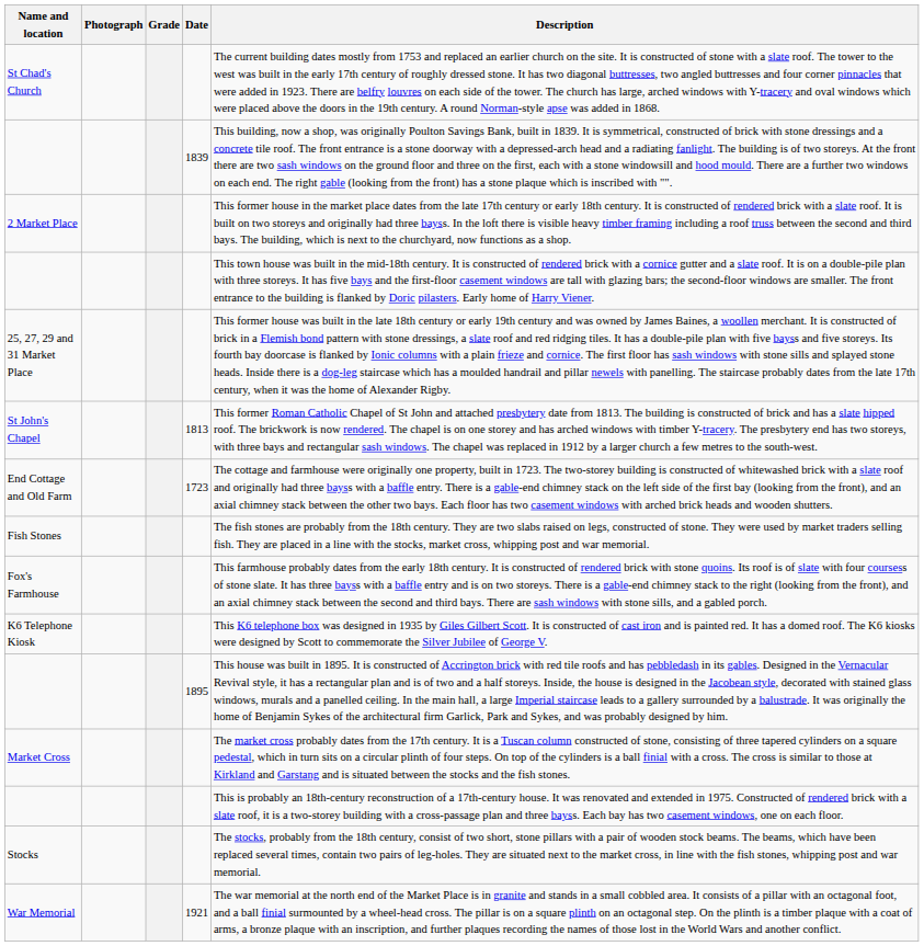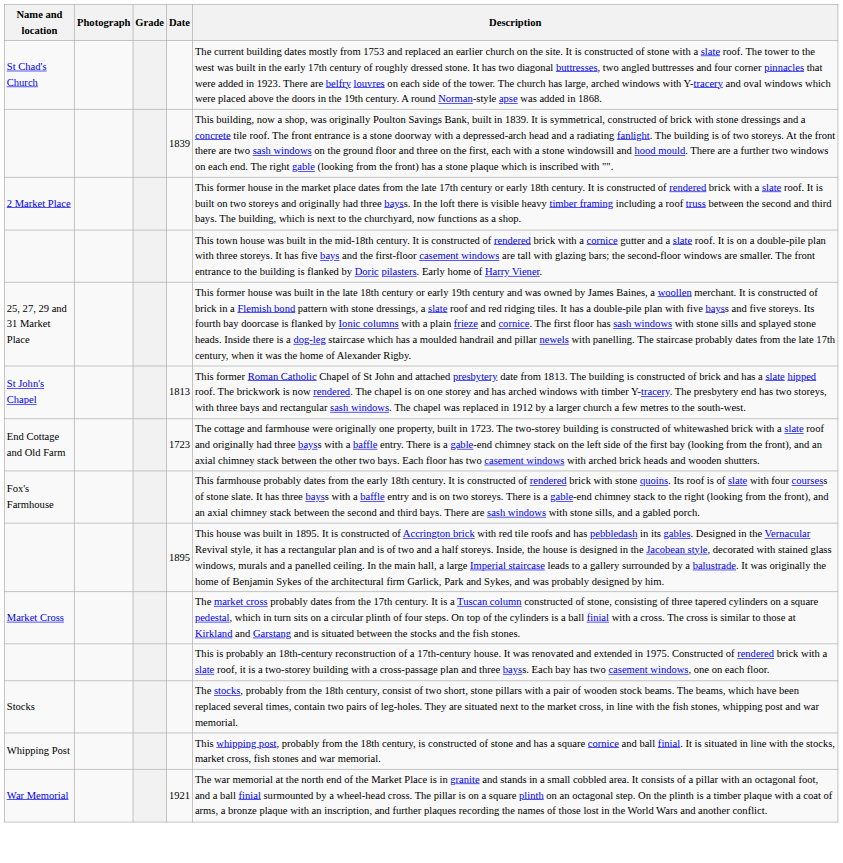- row: Fish Stones | The fish stones are probably from the 18th century. They are two slabs raised on legs, constructed of stone. They were used by market traders selling fish. They are placed in a line with the stocks, market cross, whipping post and war memorial.
- row: K6 Telephone Kiosk | This K6 telephone box was designed in 1935 by Giles Gilbert Scott. It is constructed of cast iron and is painted red. It has a domed roof. The K6 kiosks were designed by Scott to commemorate the Silver Jubilee of George V.
+ row: Whipping Post | This whipping post, probably from the 18th century, is constructed of stone and has a square cornice and ball finial. It is situated in line with the stocks, market cross, fish stones and war memorial.
